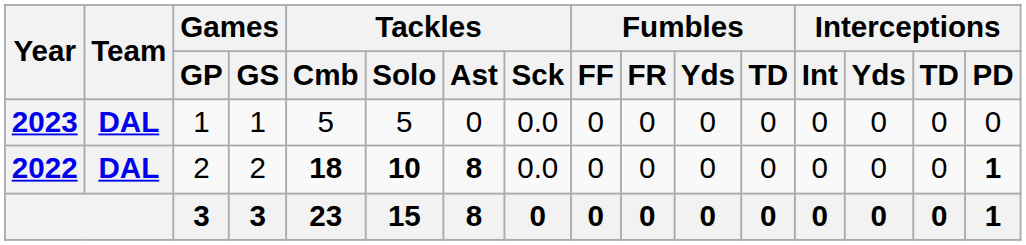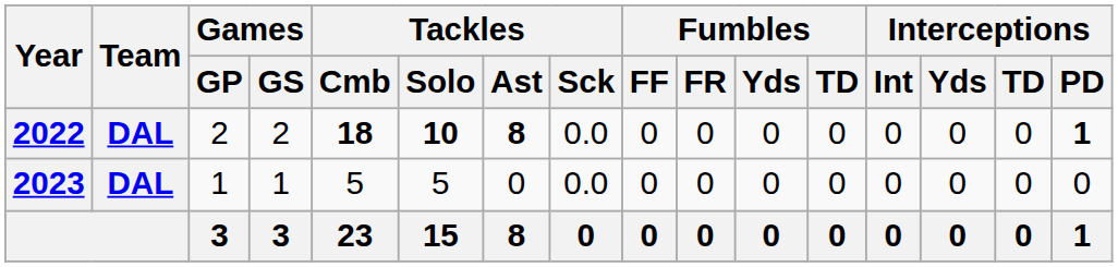rows swapped: 2022 <-> 2023
